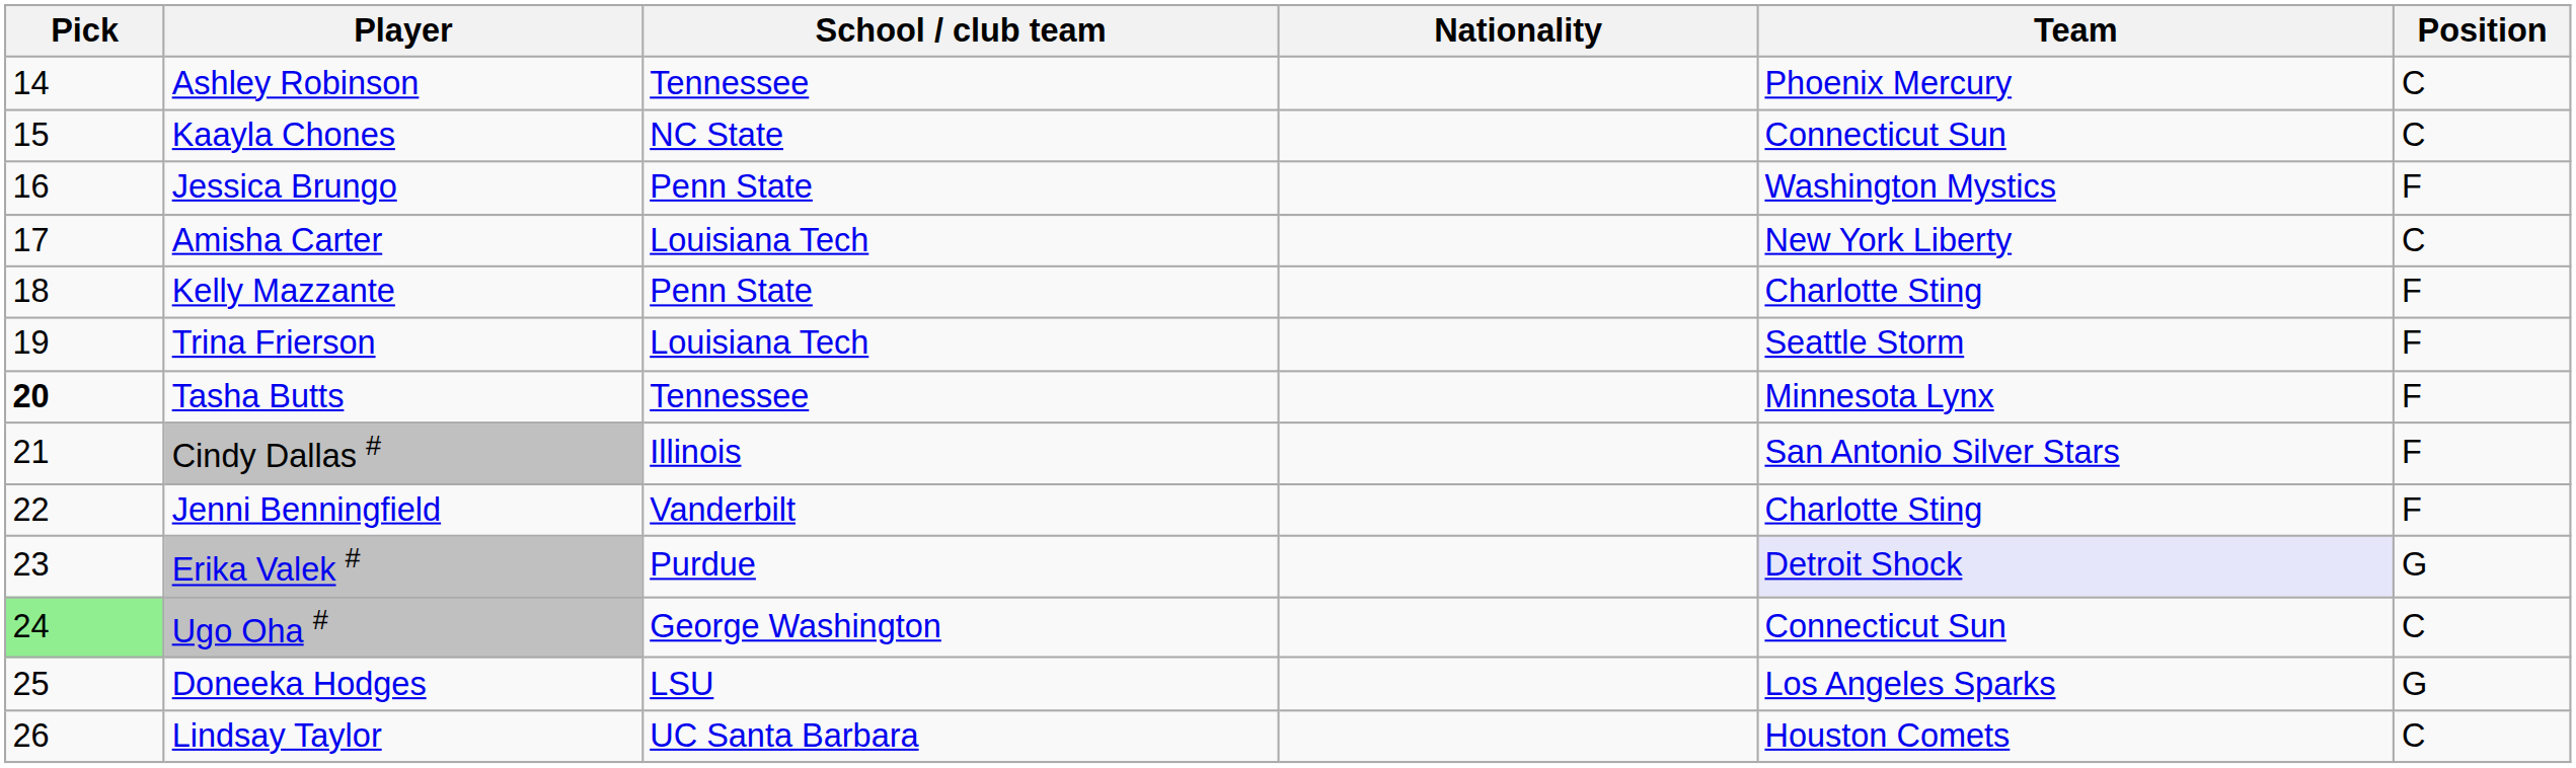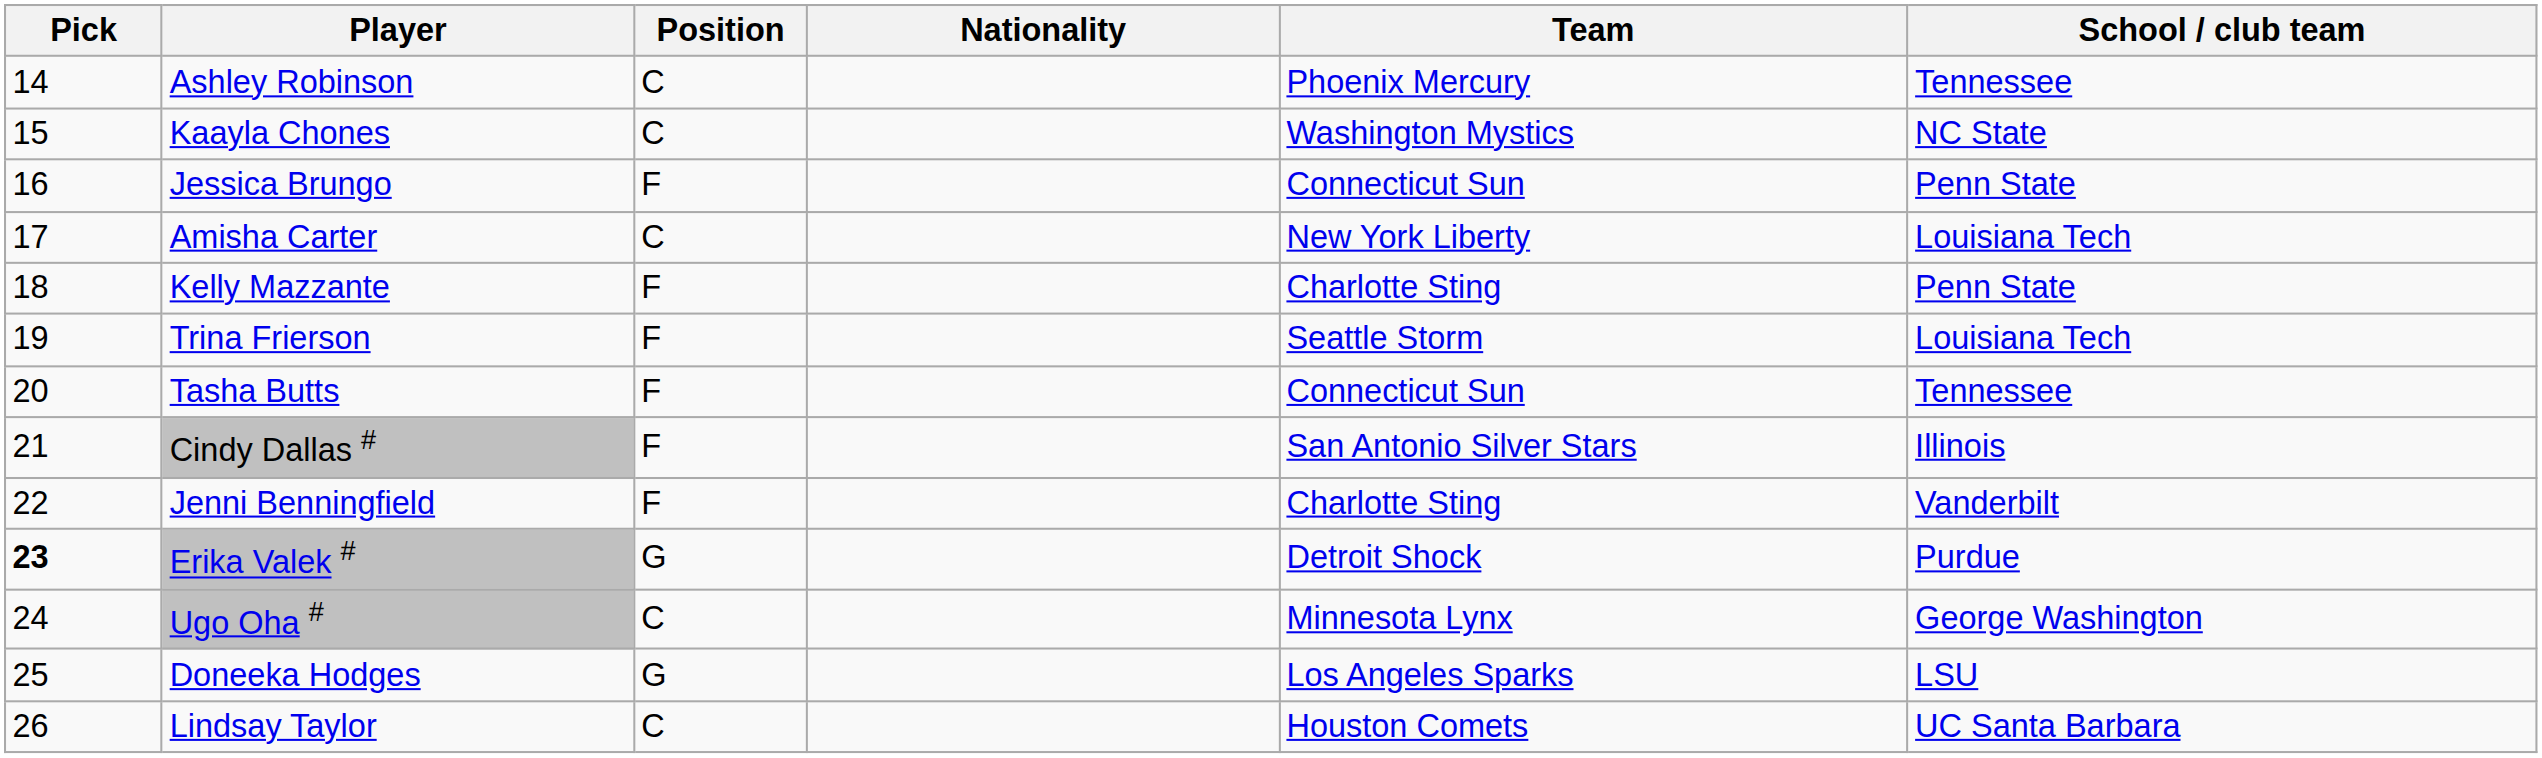columns swapped: Position <-> School / club team
Kaayla Chones | Team: Connecticut Sun -> Washington Mystics
Jessica Brungo | Team: Washington Mystics -> Connecticut Sun
Tasha Butts | Pick: bold -> normal
Tasha Butts | Team: Minnesota Lynx -> Connecticut Sun
Erika Valek # | Pick: normal -> bold
Erika Valek # | Team: lavender background -> no background
Ugo Oha # | Pick: lightgreen background -> no background
Ugo Oha # | Team: Connecticut Sun -> Minnesota Lynx
